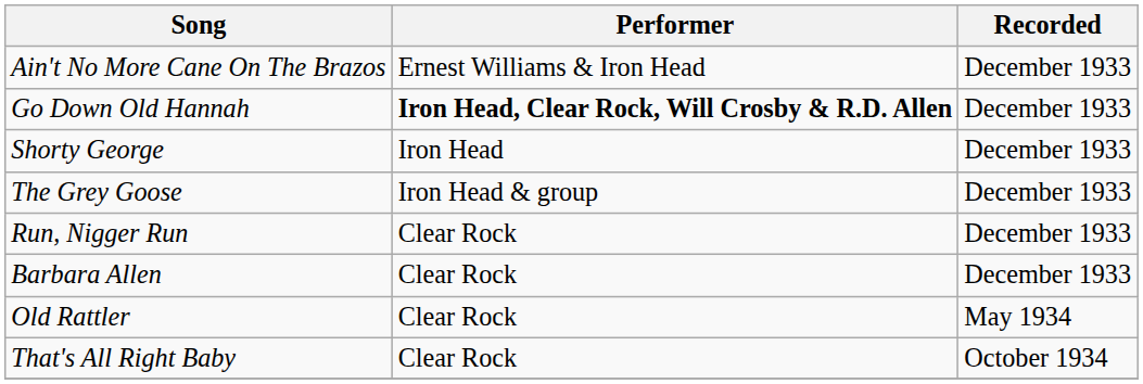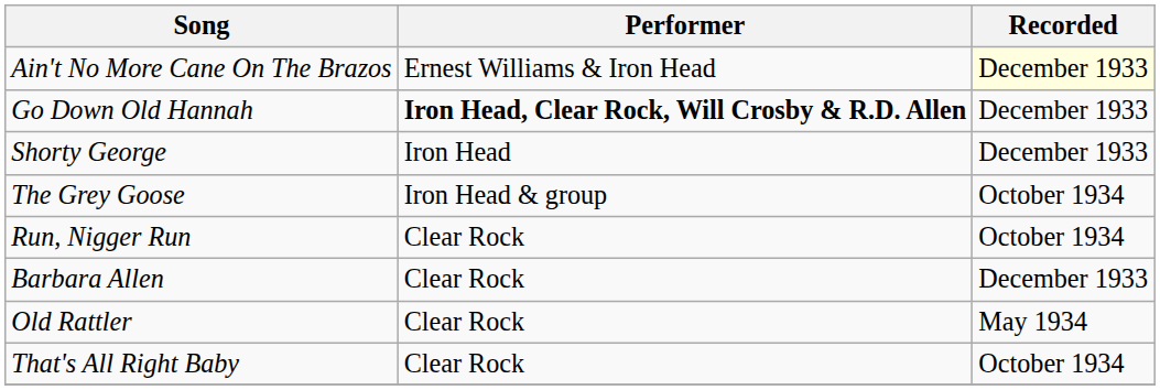Ain't No More Cane On The Brazos | Recorded: no background -> lightyellow background
The Grey Goose | Recorded: December 1933 -> October 1934
Run, Nigger Run | Recorded: December 1933 -> October 1934
